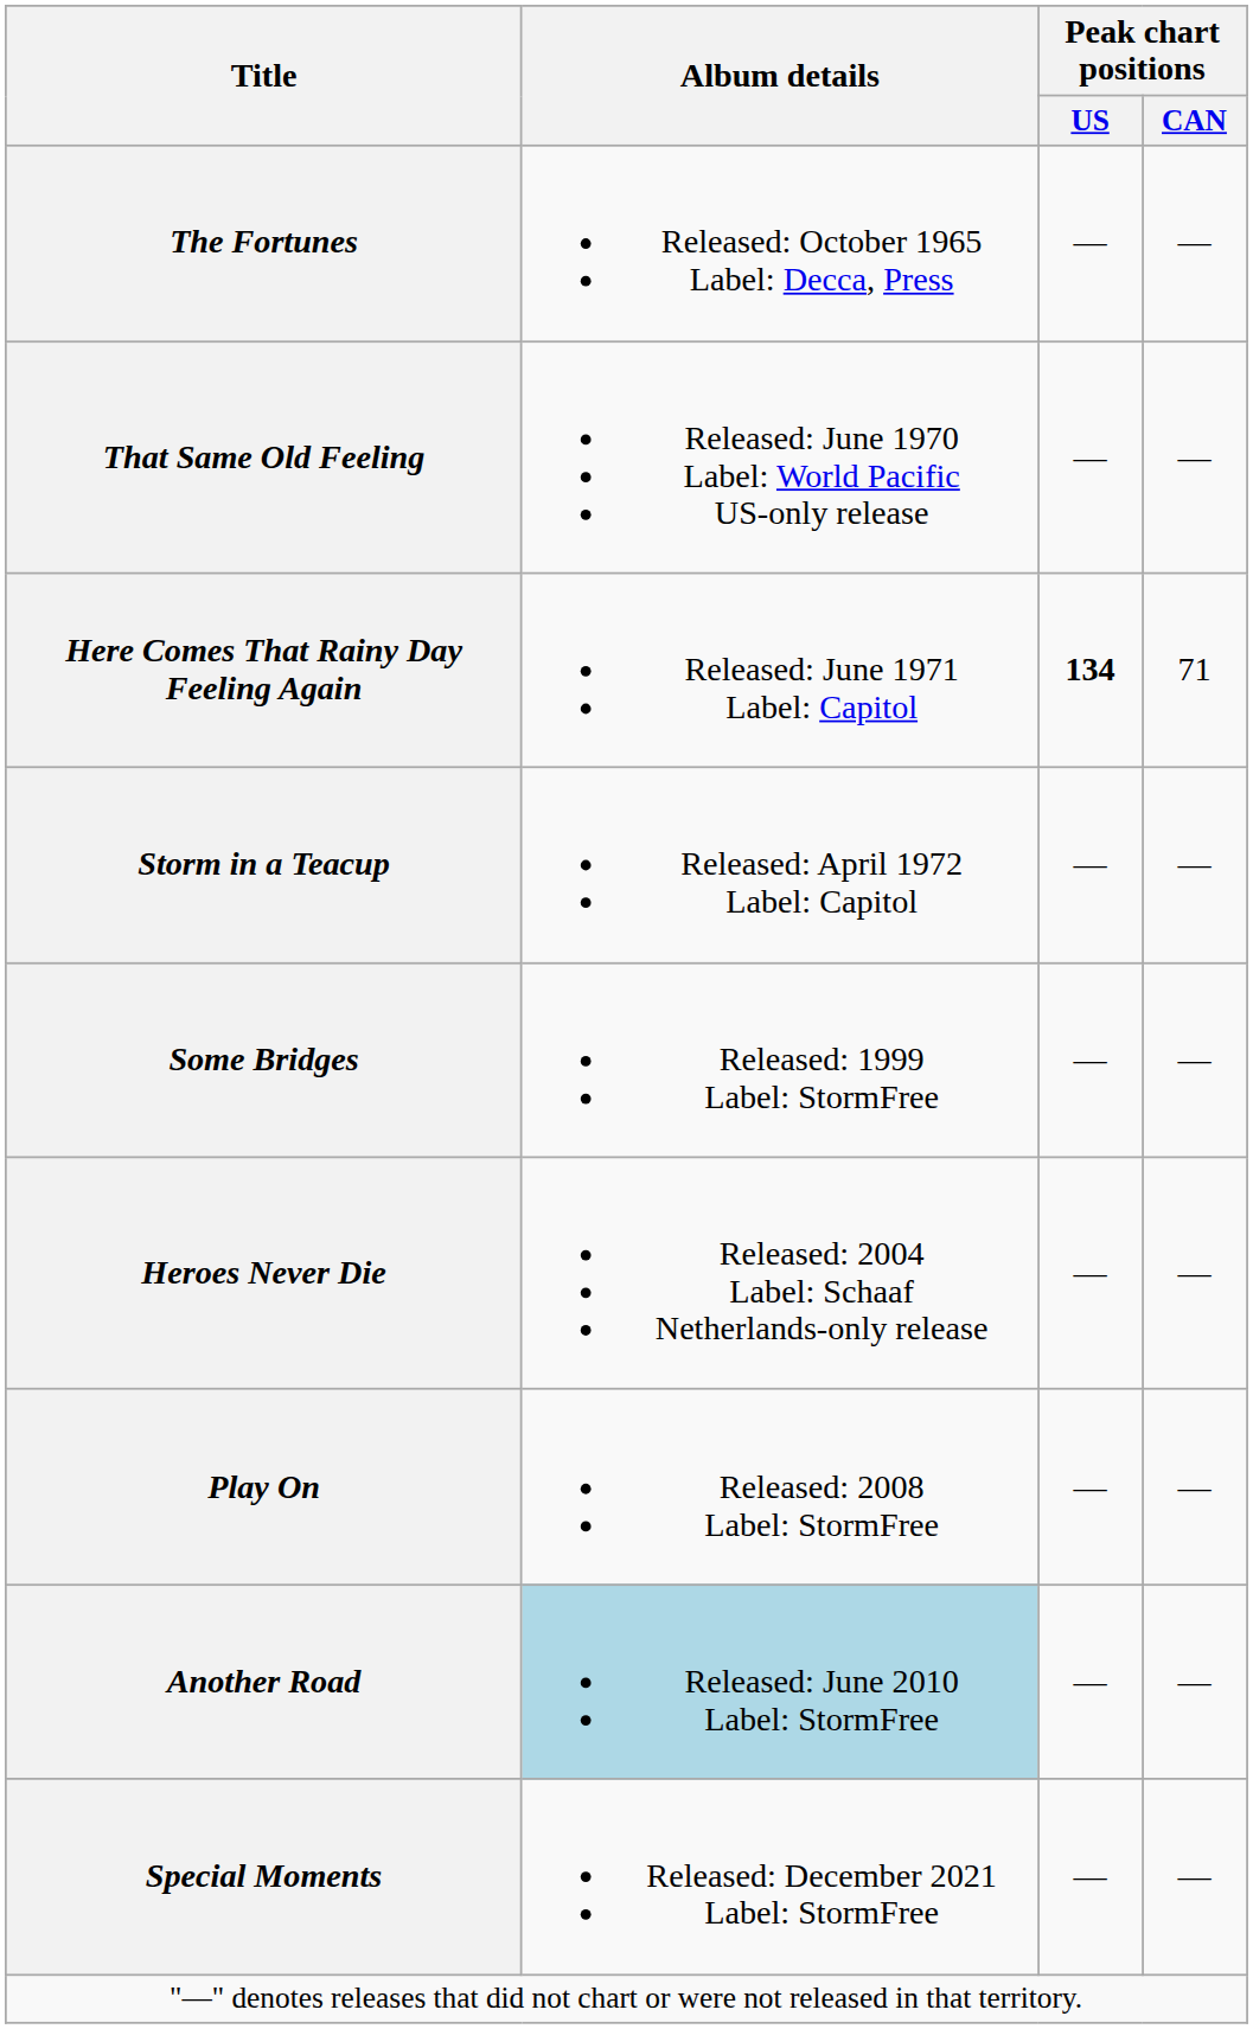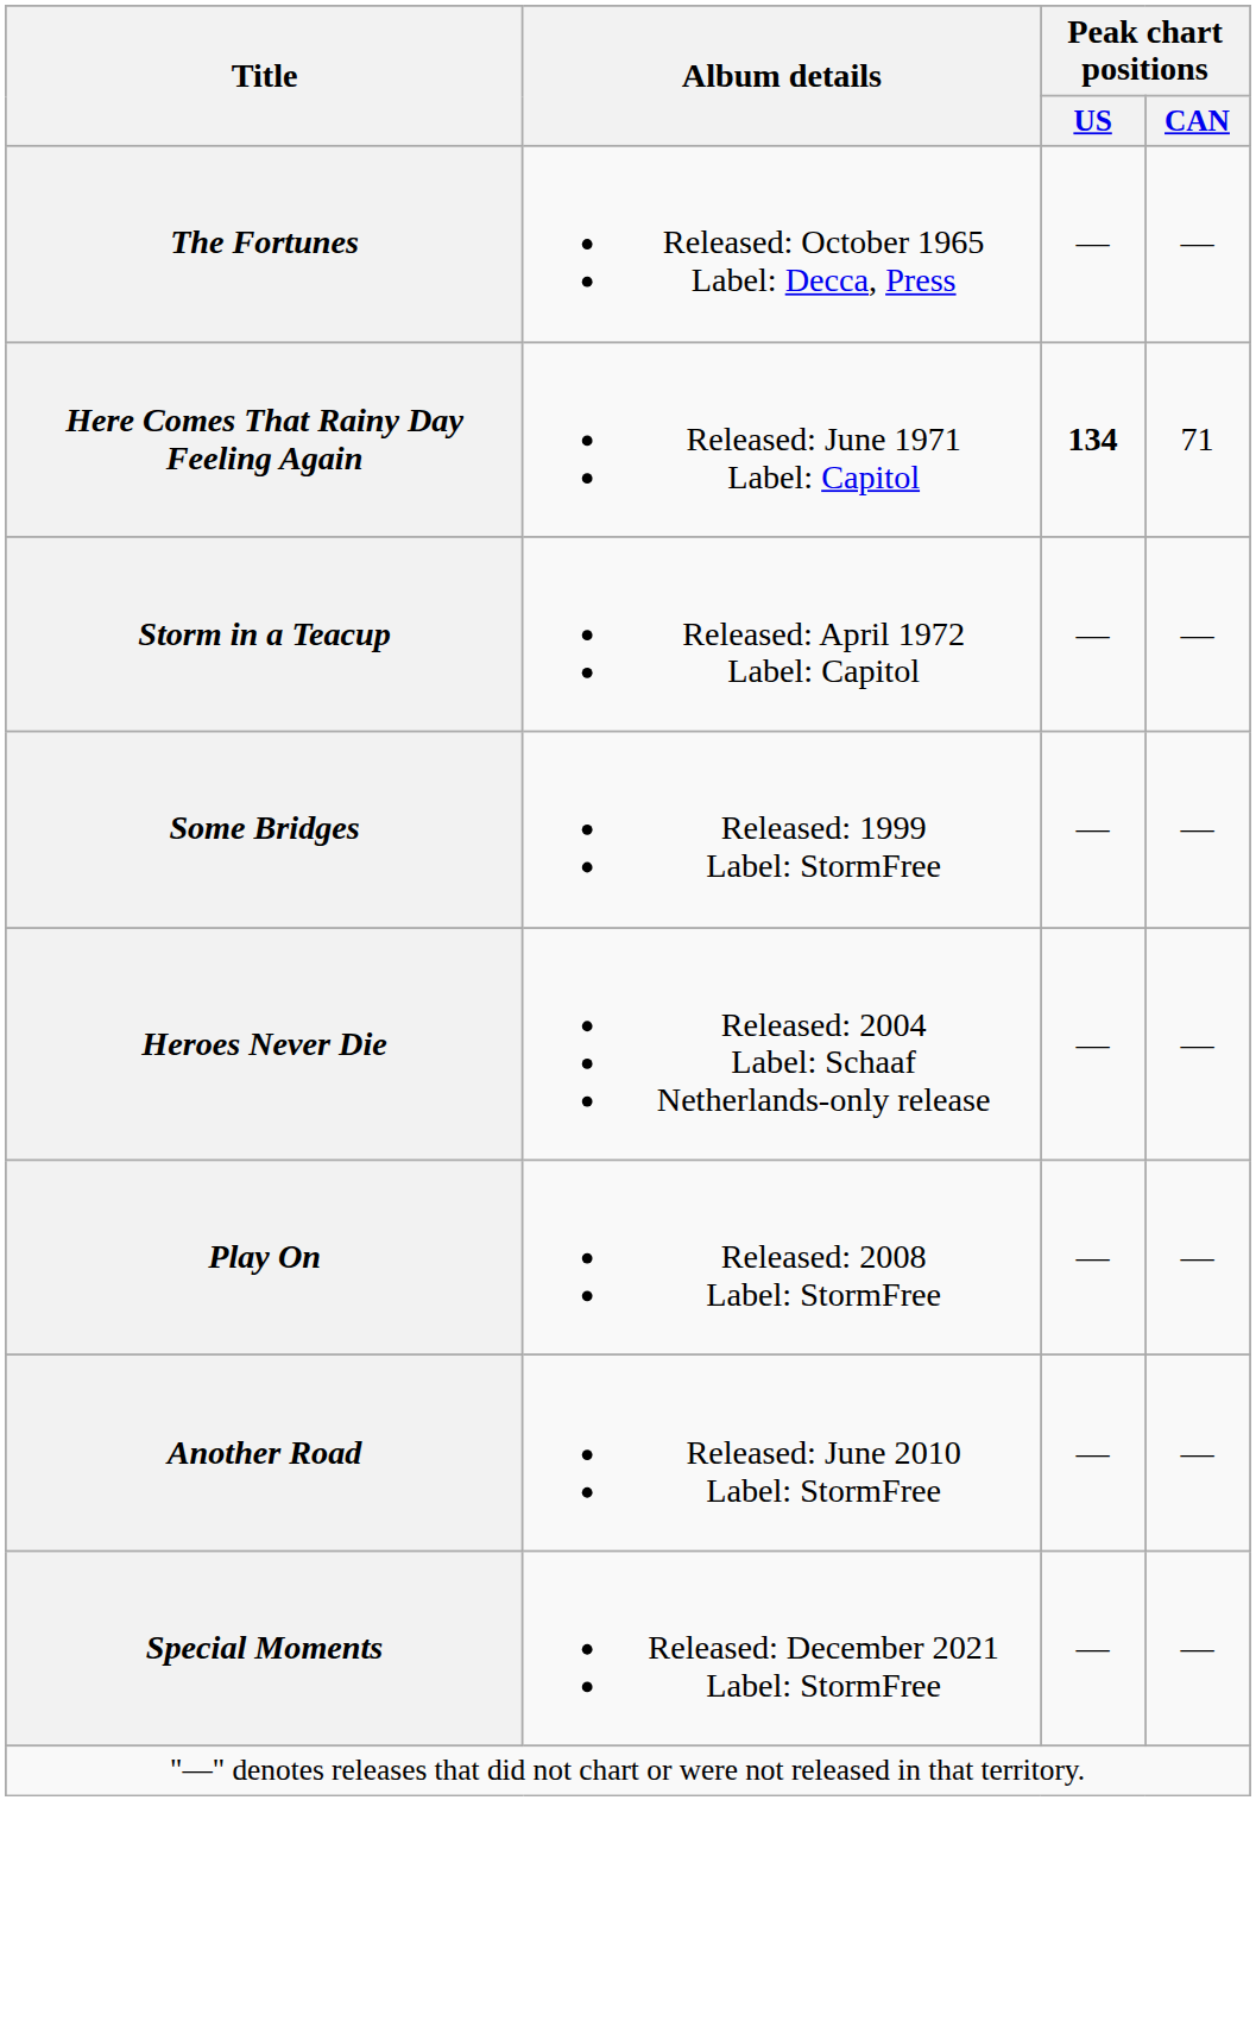- row: That Same Old Feeling | Released: June 1970 Label: World Pacific US-only release | — | —
Another Road | Album details: lightblue background -> no background
